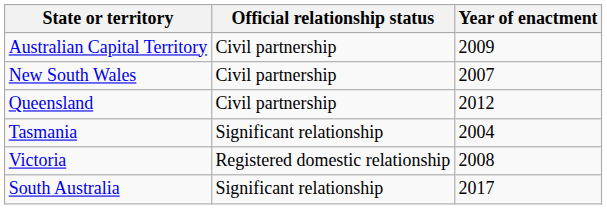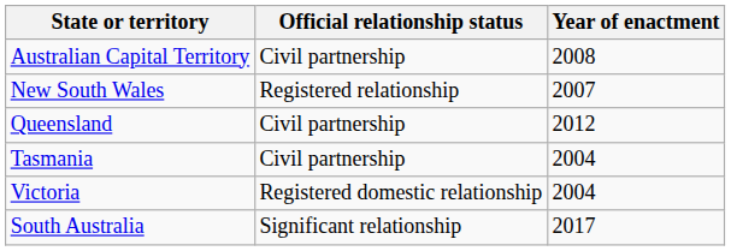Australian Capital Territory | Year of enactment: 2009 -> 2008
New South Wales | Official relationship status: Civil partnership -> Registered relationship
Tasmania | Official relationship status: Significant relationship -> Civil partnership
Victoria | Year of enactment: 2008 -> 2004
